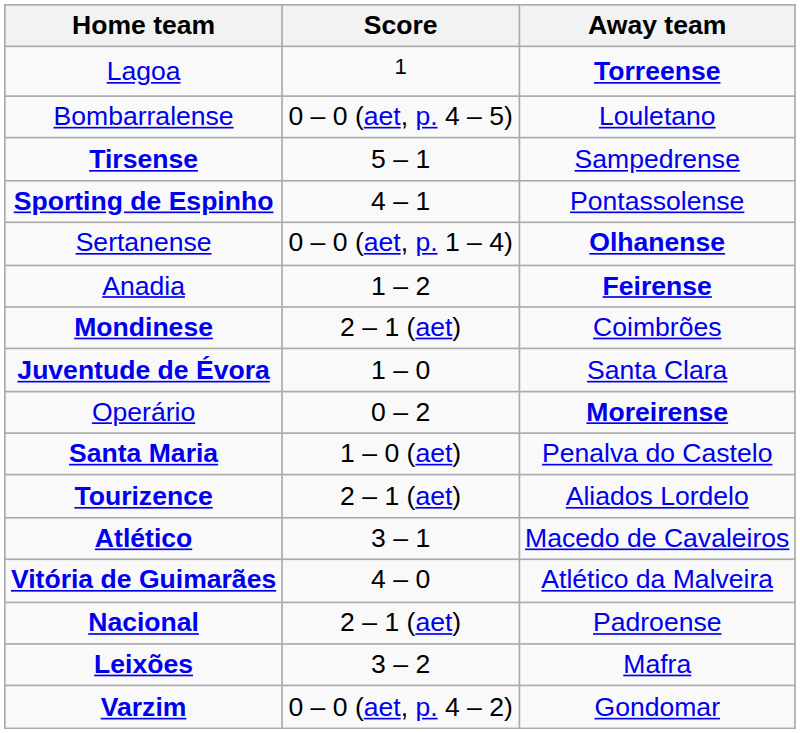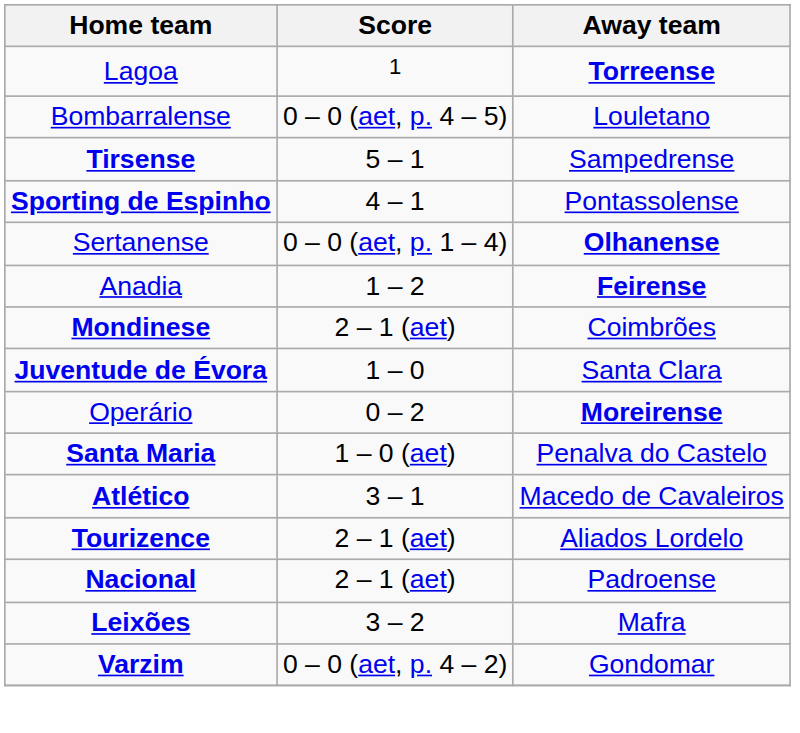rows swapped: Atlético <-> Tourizence
- row: Vitória de Guimarães | 4 – 0 | Atlético da Malveira
